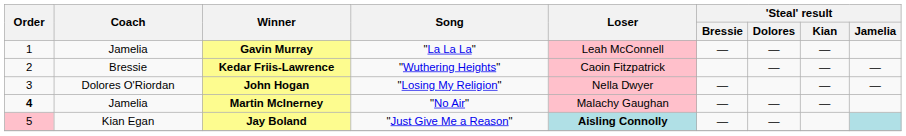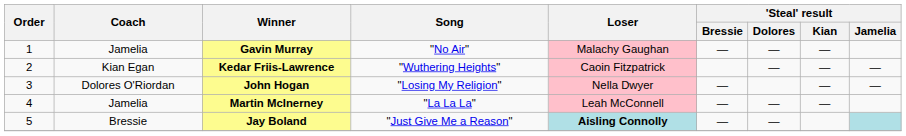Gavin Murray | Song: "La La La" -> "No Air"
Gavin Murray | Loser: Leah McConnell -> Malachy Gaughan
Kedar Friis-Lawrence | Coach: Bressie -> Kian Egan
Martin McInerney | Order: bold -> normal
Martin McInerney | Song: "No Air" -> "La La La"
Martin McInerney | Loser: Malachy Gaughan -> Leah McConnell
Jay Boland | Order: pink background -> no background
Jay Boland | Coach: Kian Egan -> Bressie
